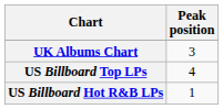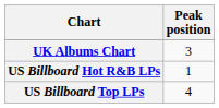rows swapped: US Billboard Hot R&B LPs <-> US Billboard Top LPs
